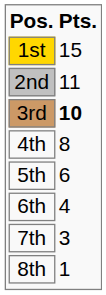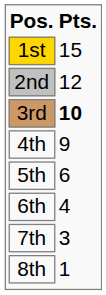2nd | Pts.: 11 -> 12
4th | Pts.: 8 -> 9
